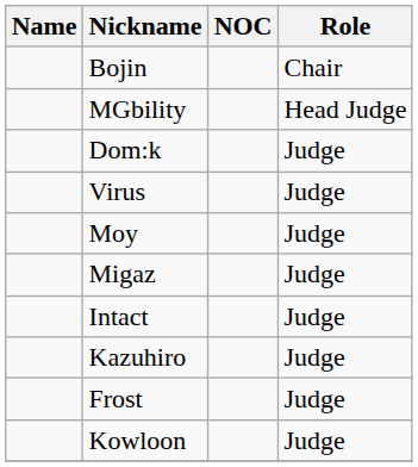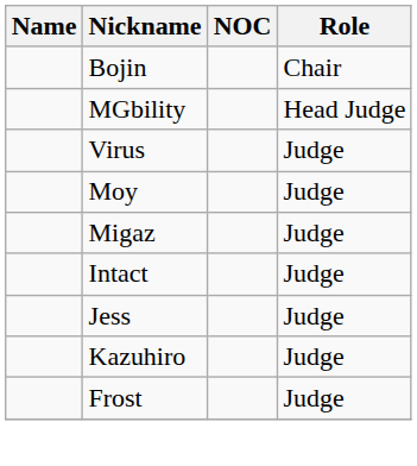- row: Dom:k | Judge
+ row: Jess | Judge
- row: Kowloon | Judge
